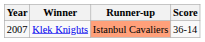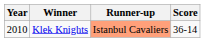Klek Knights | Year: 2007 -> 2010
